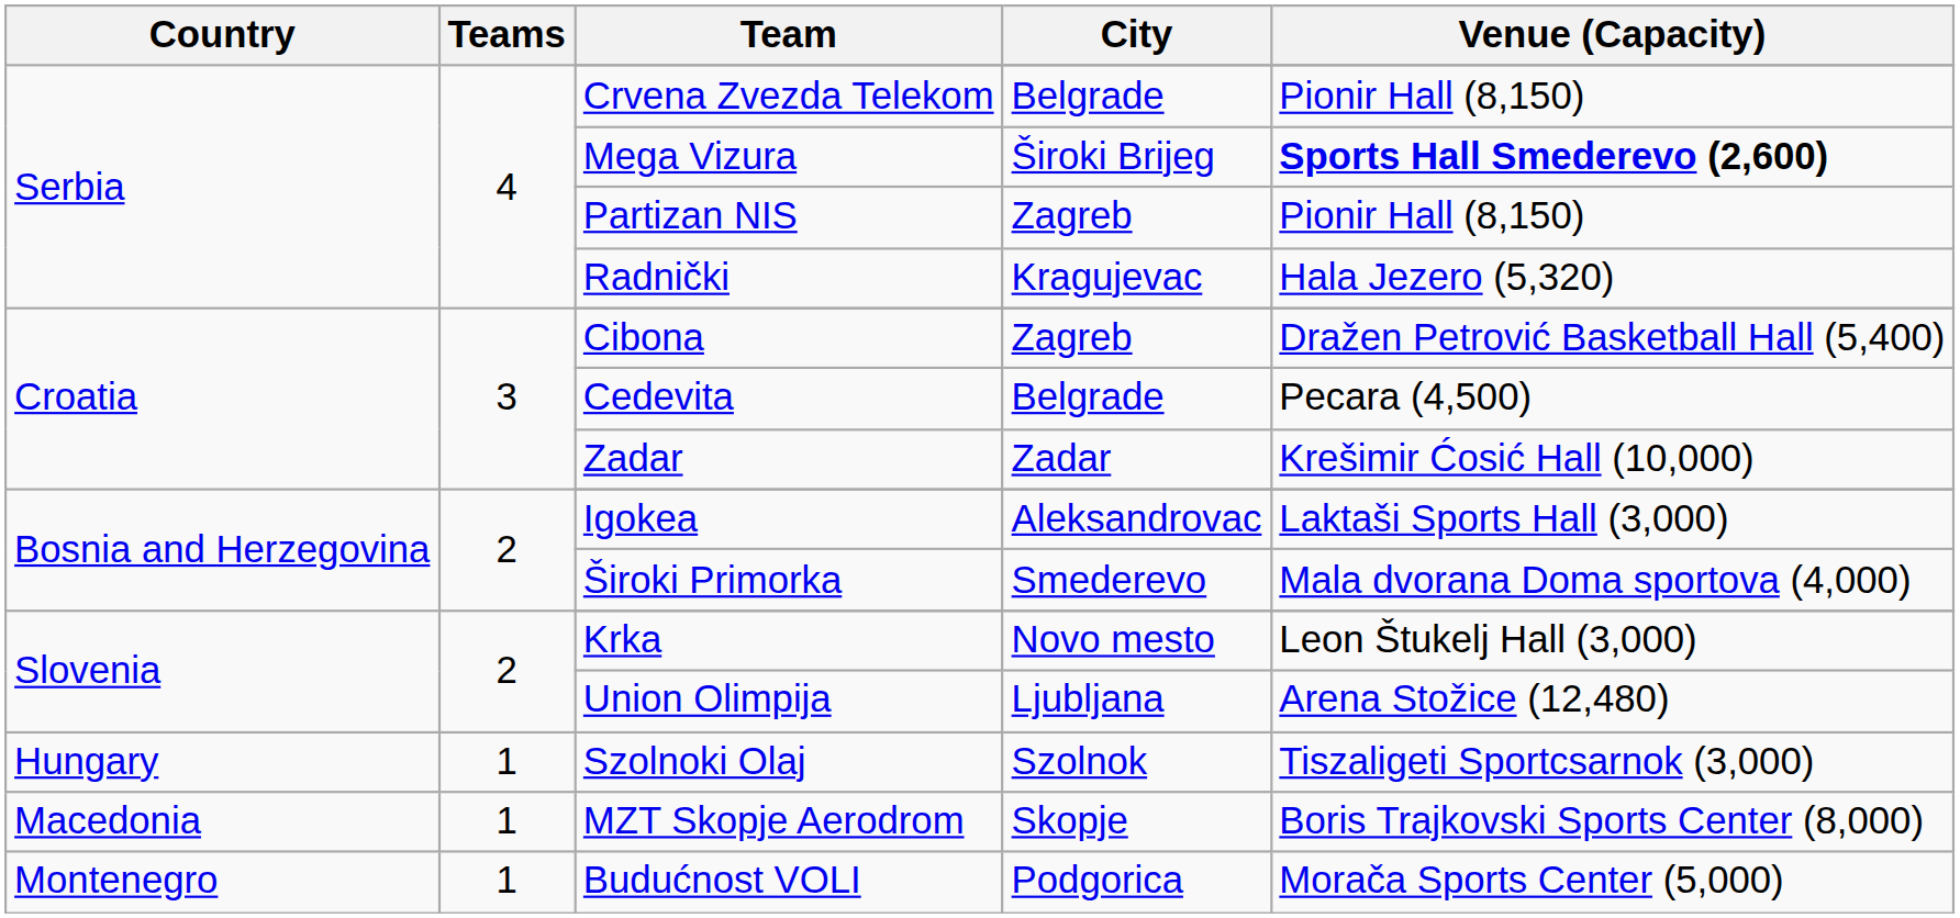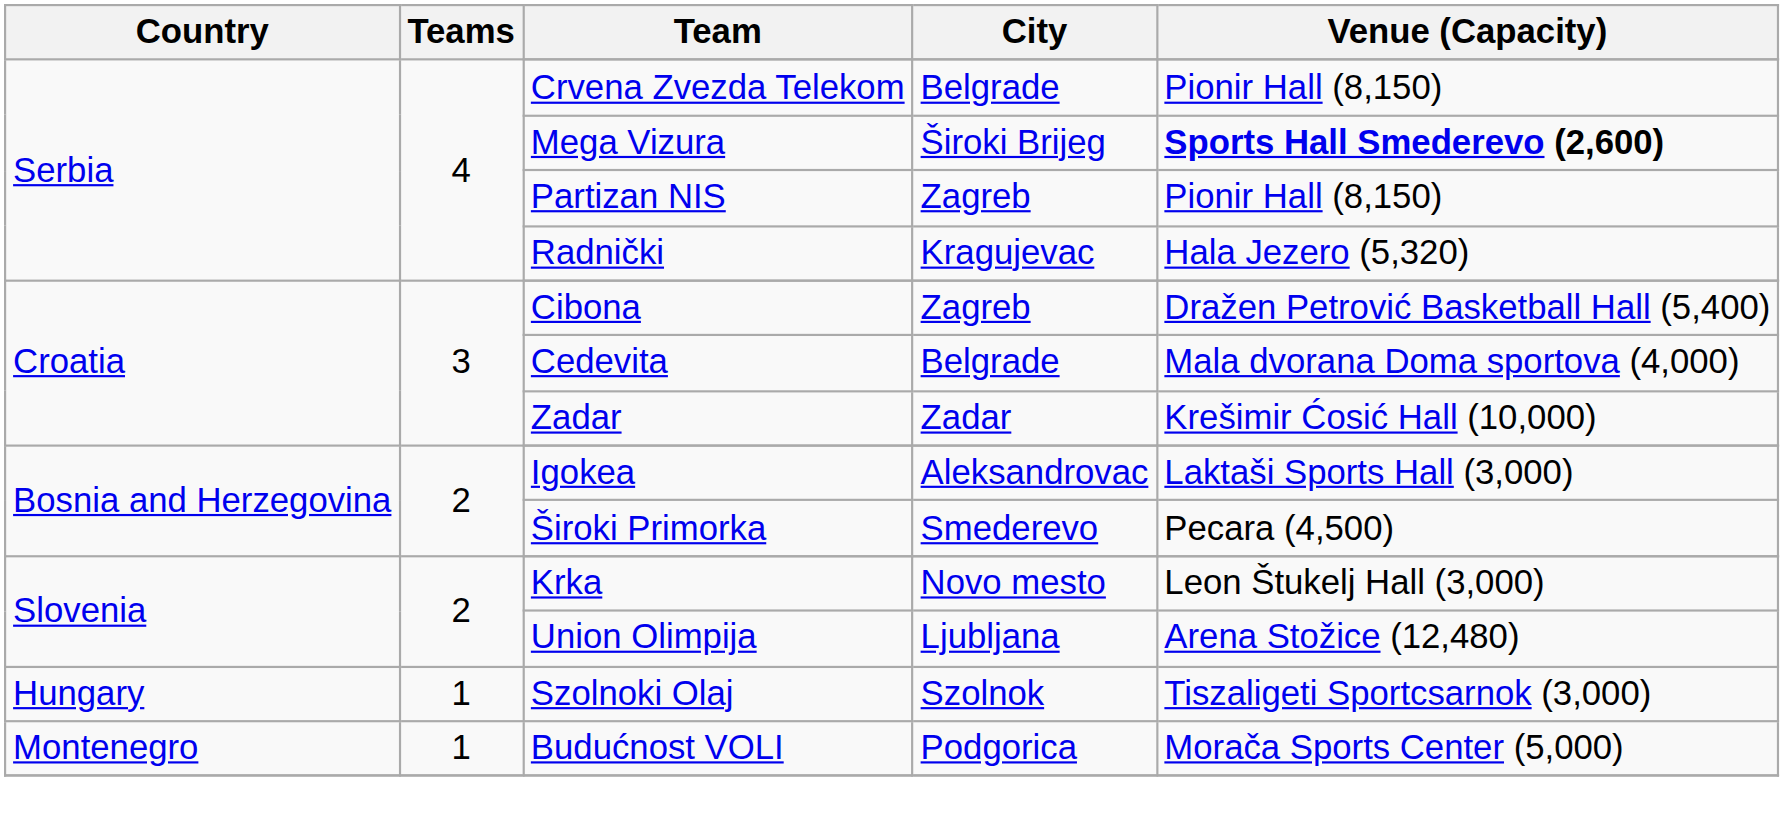Cedevita | Venue (Capacity): Pecara (4,500) -> Mala dvorana Doma sportova (4,000)
Široki Primorka | Venue (Capacity): Mala dvorana Doma sportova (4,000) -> Pecara (4,500)
- row: Macedonia | 1 | MZT Skopje Aerodrom | Skopje | Boris Trajkovski Sports Center (8,000)
